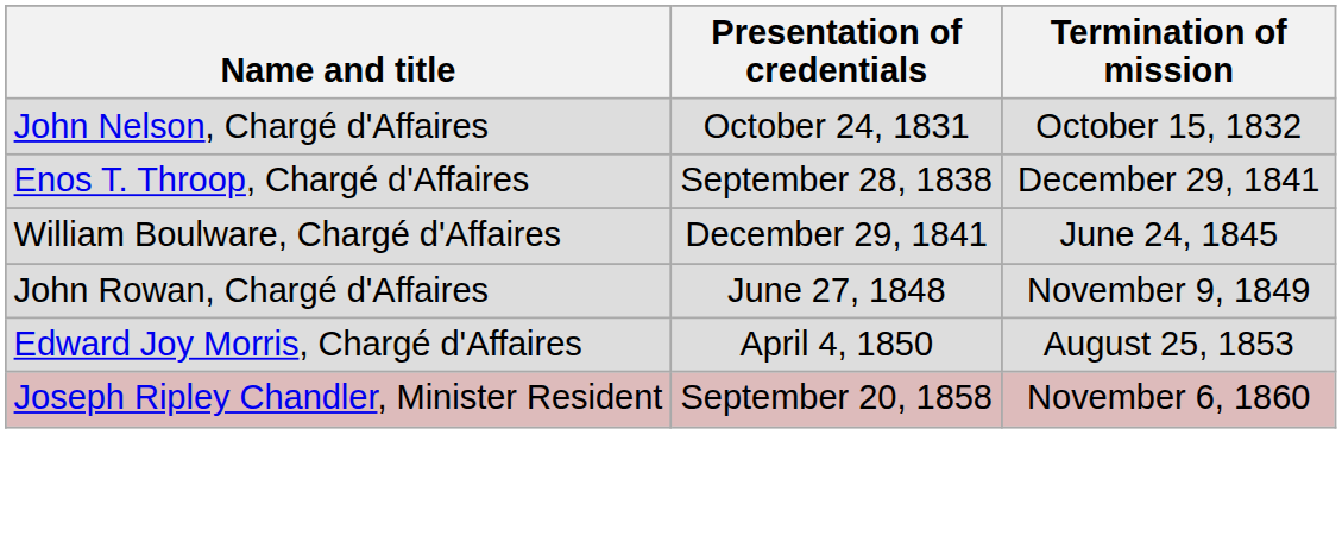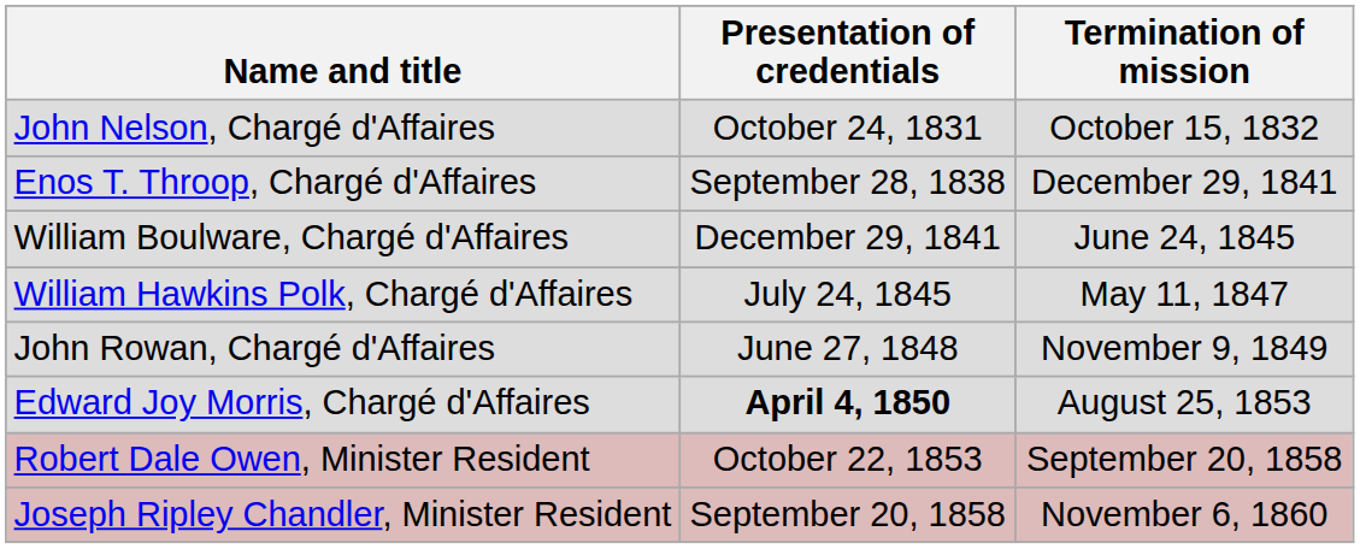+ row: William Hawkins Polk, Chargé d'Affaires | July 24, 1845 | May 11, 1847
Edward Joy Morris, Chargé d'Affaires | Presentation of credentials: normal -> bold
+ row: Robert Dale Owen, Minister Resident | October 22, 1853 | September 20, 1858
